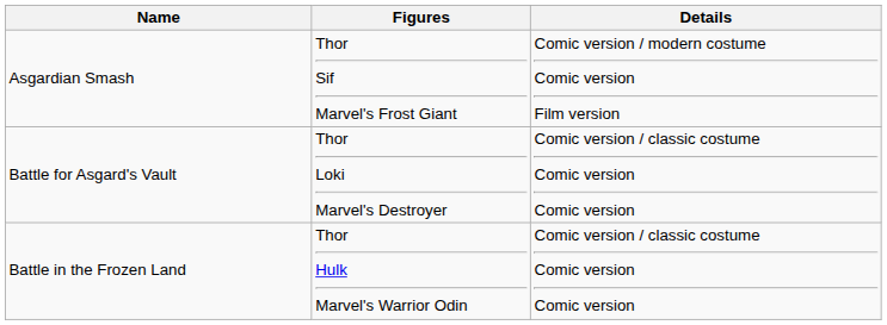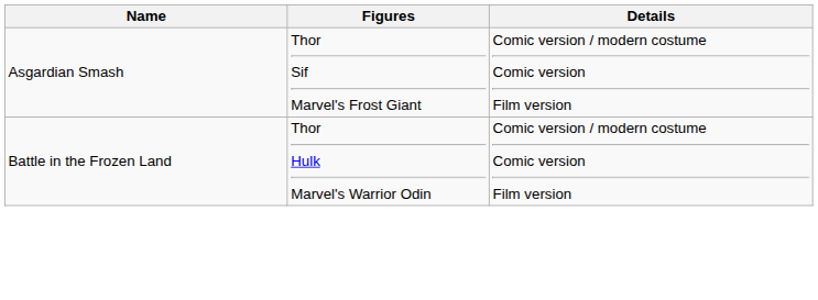- row: Battle for Asgard's Vault | Thor Loki Marvel's Destroyer | Comic version / classic costume Comic version Comic version
Battle in the Frozen Land | Details: Comic version / classic costume Comic version Comic version -> Comic version / modern costume Comic version Film version
